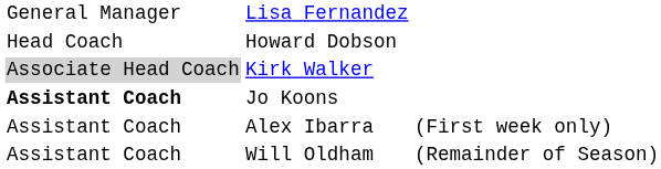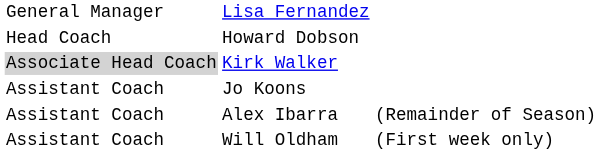Jo Koons | column 1: bold -> normal
Alex Ibarra | column 3: (First week only) -> (Remainder of Season)
Will Oldham | column 3: (Remainder of Season) -> (First week only)
